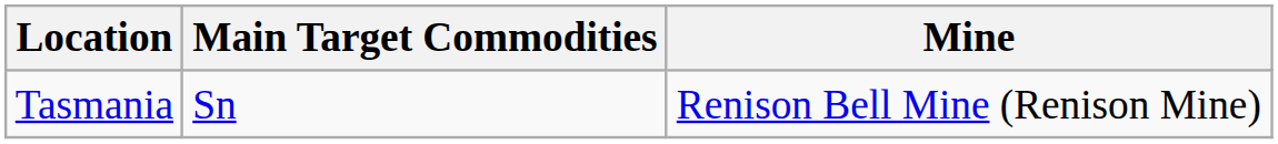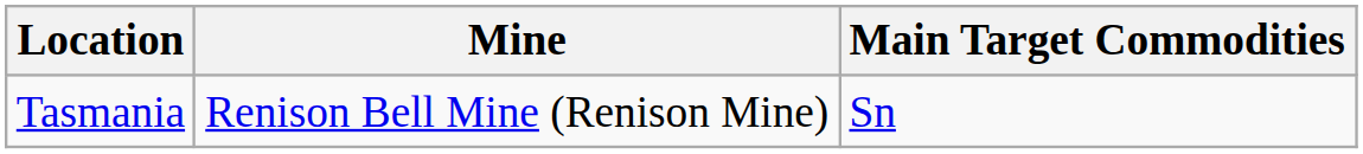columns swapped: Mine <-> Main Target Commodities
